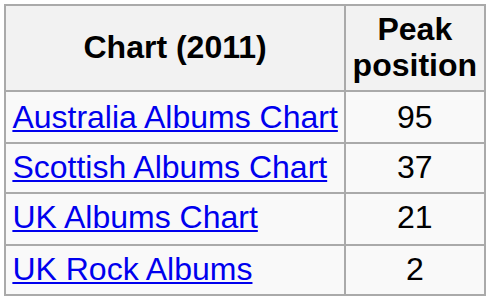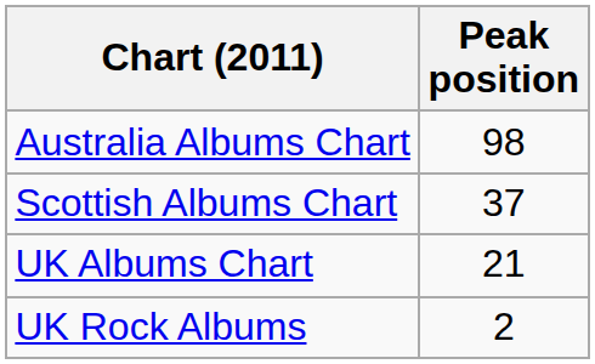Australia Albums Chart | Peak position: 95 -> 98
